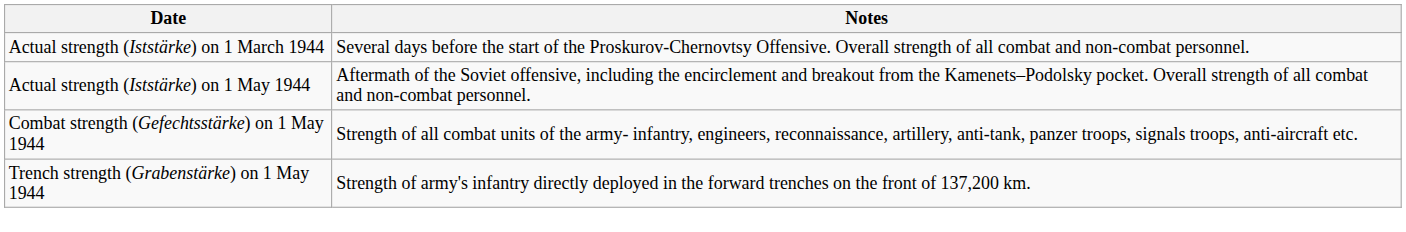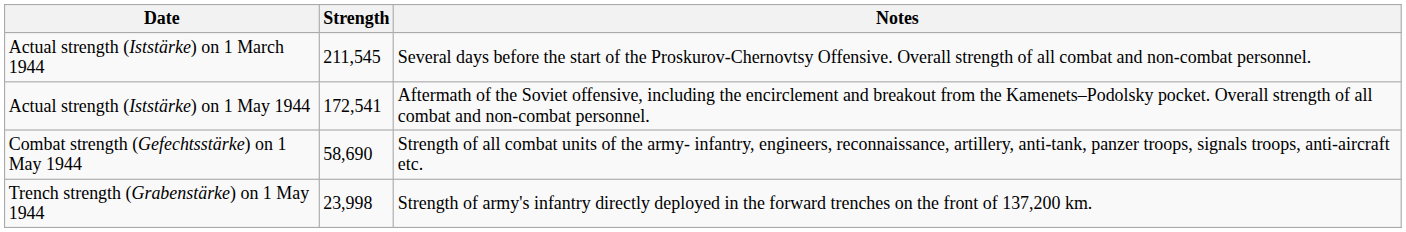+ column: Strength | 211,545 | 172,541 | 58,690 | 23,998
